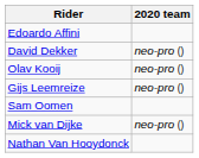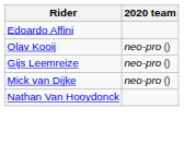- row: David Dekker | neo-pro ()
- row: Sam Oomen
